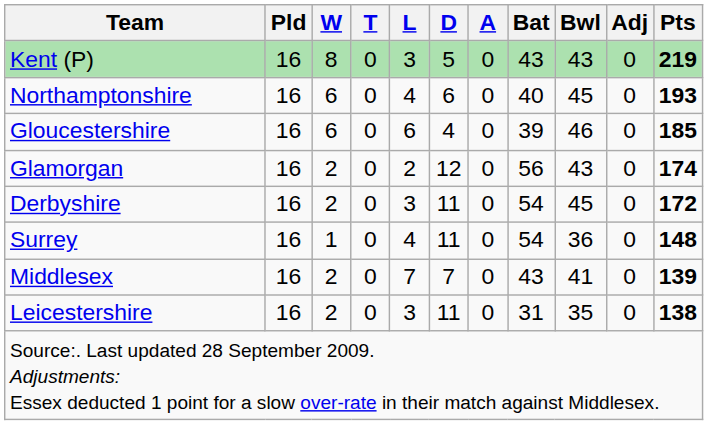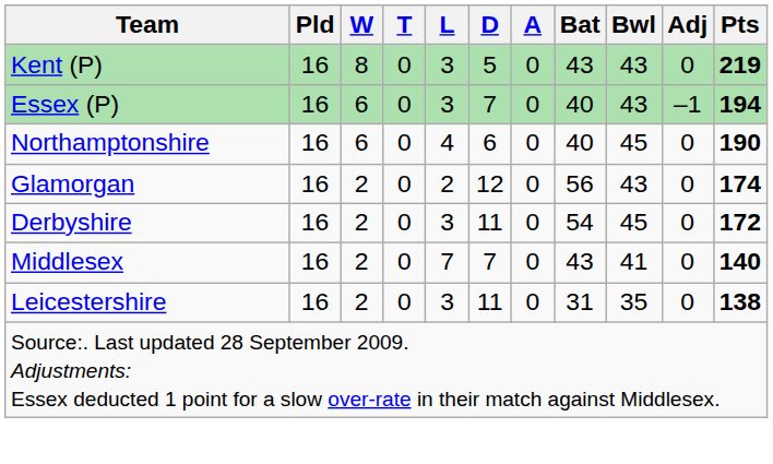+ row: Essex (P) | 16 | 6 | 0 | 3 | 7 | 0 | 40 | 43 | –1 | 194
Northamptonshire | Pts: 193 -> 190
- row: Gloucestershire | 16 | 6 | 0 | 6 | 4 | 0 | 39 | 46 | 0 | 185
- row: Surrey | 16 | 1 | 0 | 4 | 11 | 0 | 54 | 36 | 0 | 148
Middlesex | Pts: 139 -> 140
